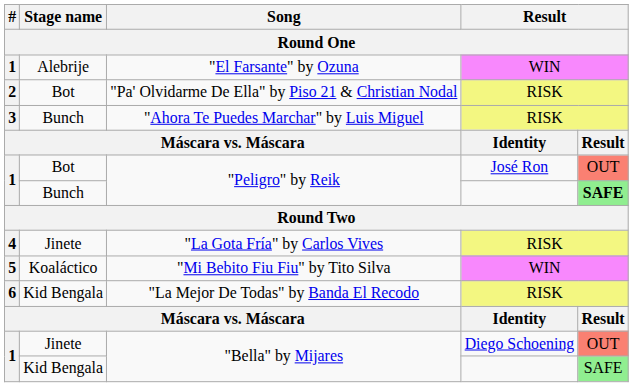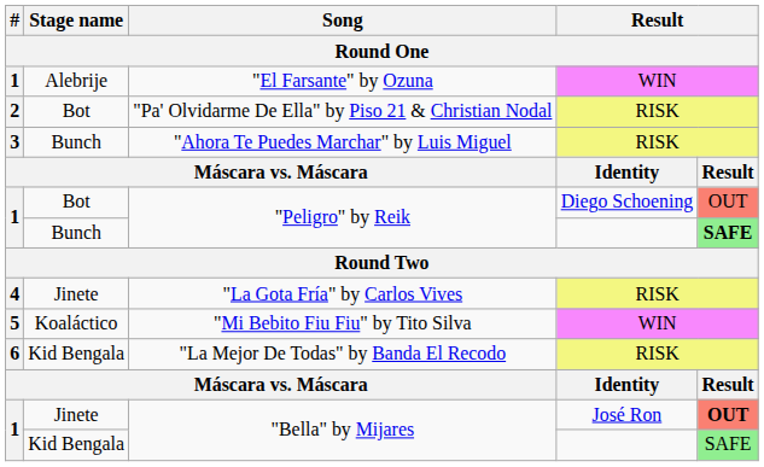Bot / "Peligro" by Reik | column 4: José Ron -> Diego Schoening
Jinete / "Bella" by Mijares | column 4: Diego Schoening -> José Ron
Jinete / "Bella" by Mijares | column 5: normal -> bold
